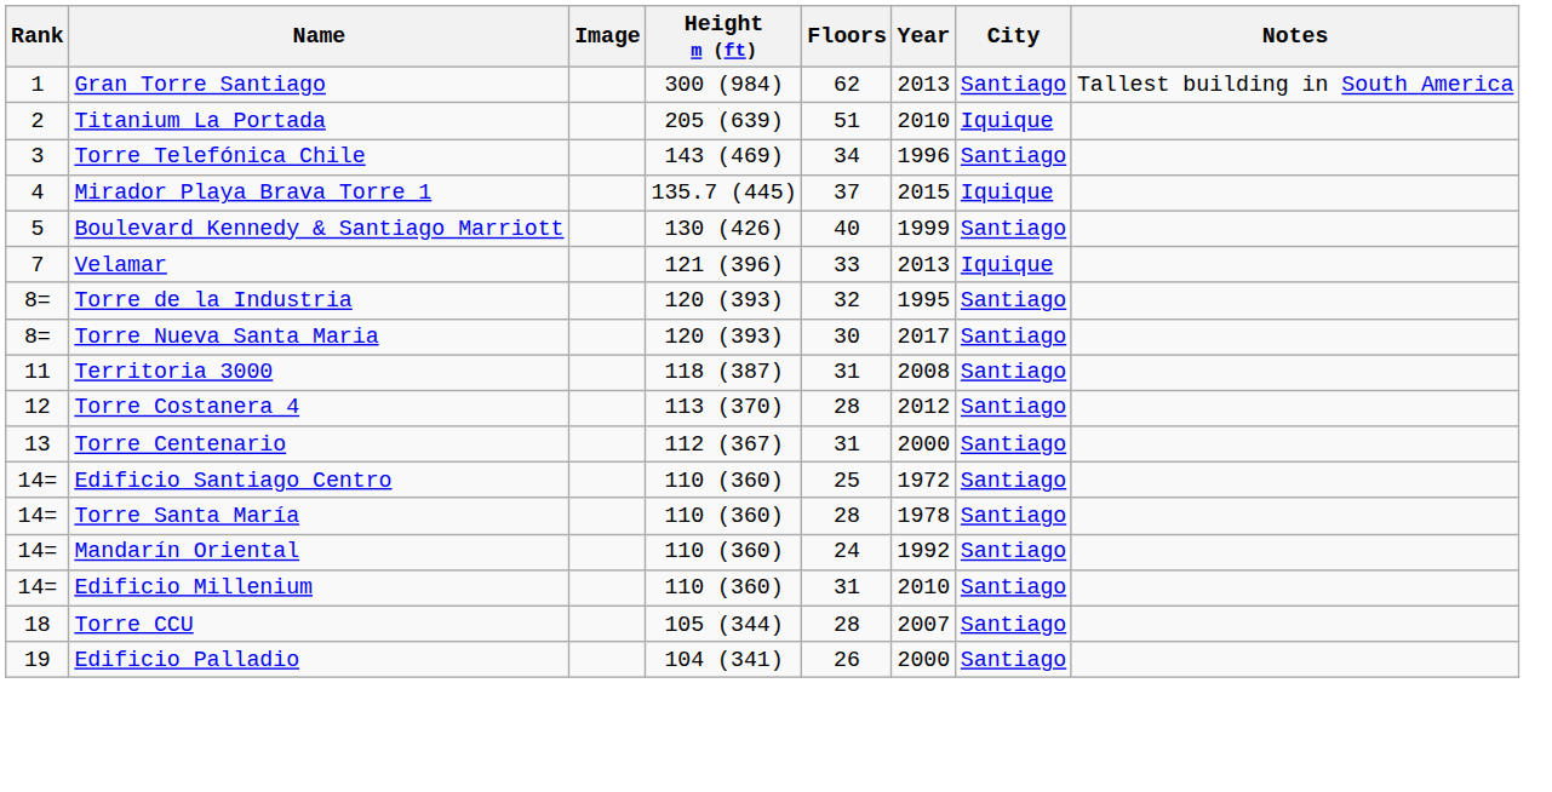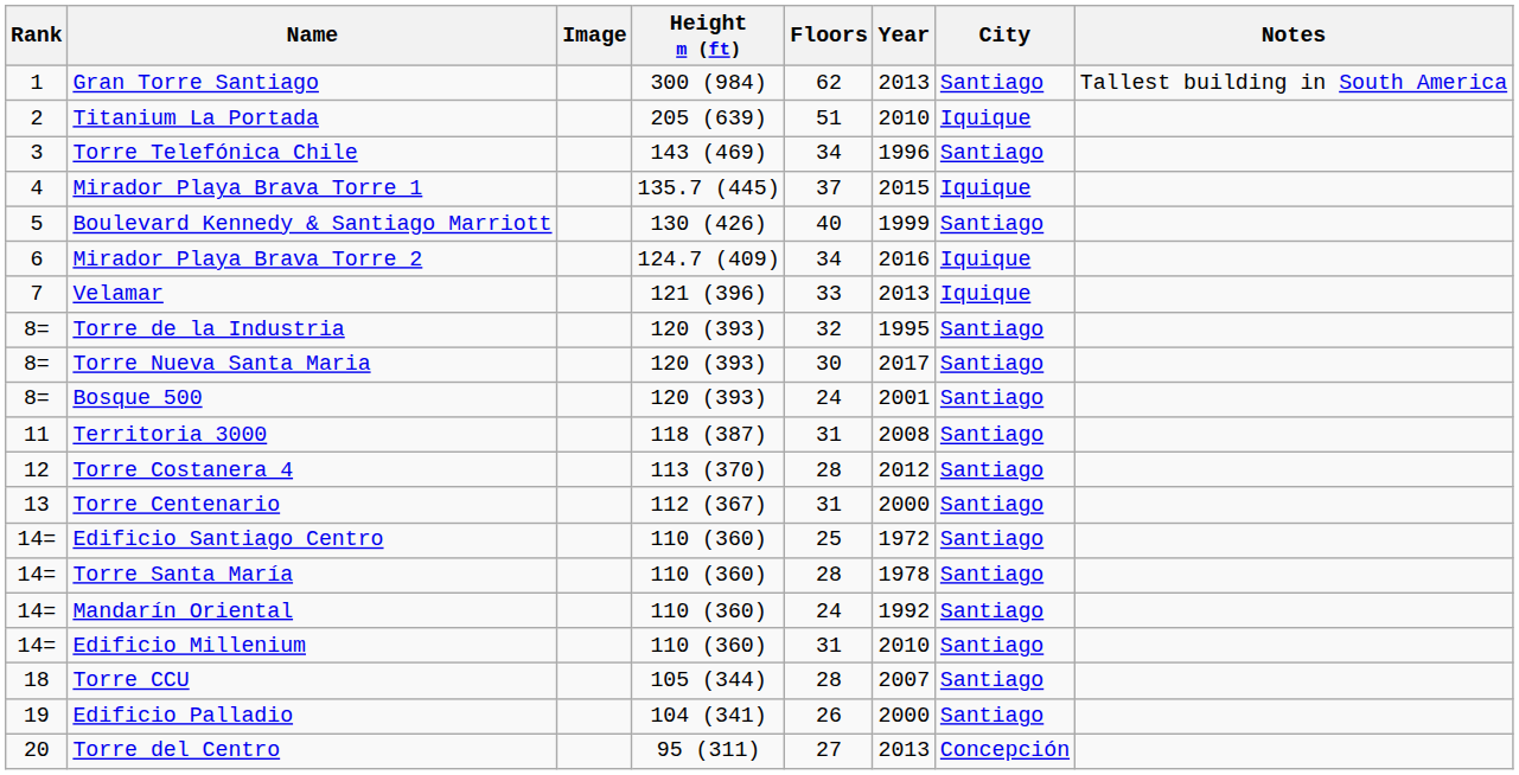+ row: 6 | Mirador Playa Brava Torre 2 | 124.7 (409) | 34 | 2016 | Iquique
+ row: 8= | Bosque 500 | 120 (393) | 24 | 2001 | Santiago
+ row: 20 | Torre del Centro | 95 (311) | 27 | 2013 | Concepción
